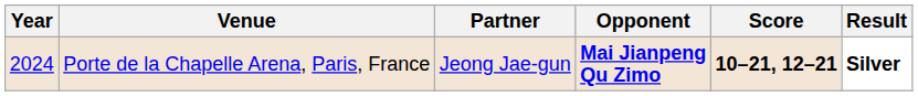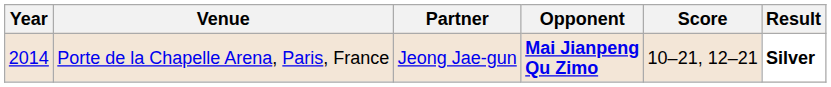Porte de la Chapelle Arena, Paris, France | Year: 2024 -> 2014
Porte de la Chapelle Arena, Paris, France | Score: bold -> normal
